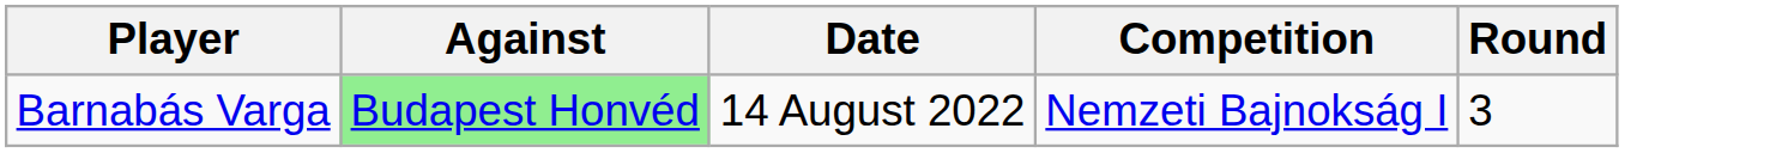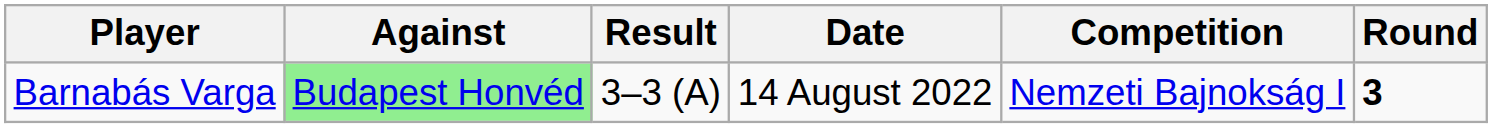+ column: Result | 3–3 (A)
Barnabás Varga | Round: normal -> bold
